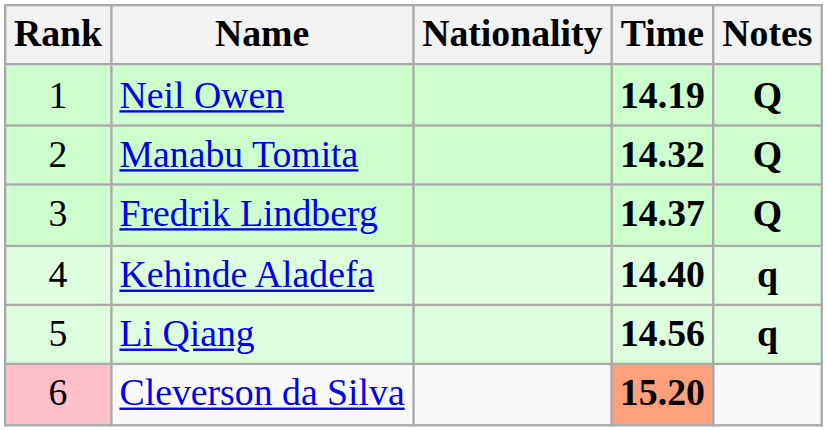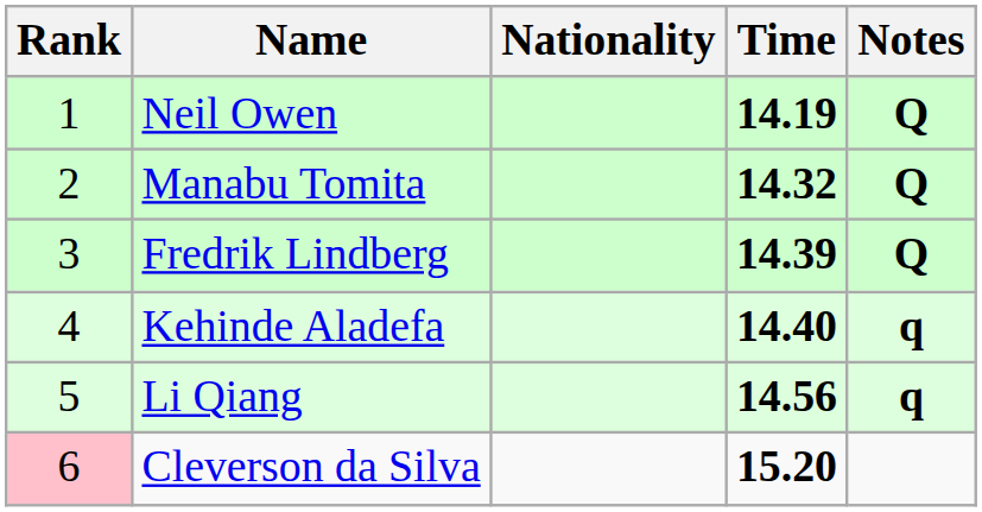Fredrik Lindberg | Time: 14.37 -> 14.39
Cleverson da Silva | Time: lightsalmon background -> no background
